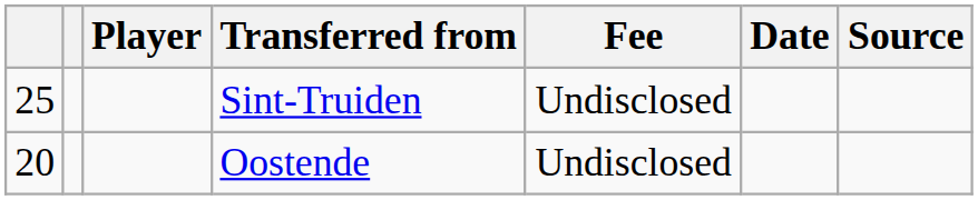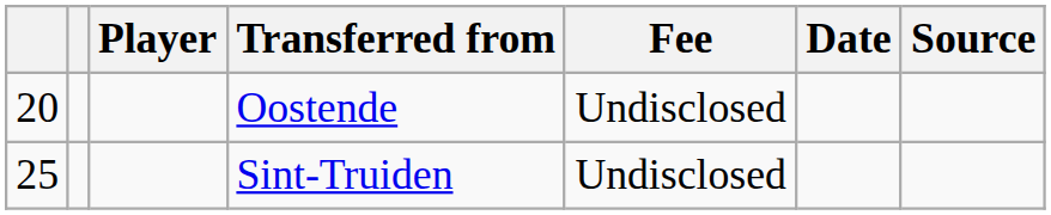rows swapped: Sint-Truiden <-> Oostende
